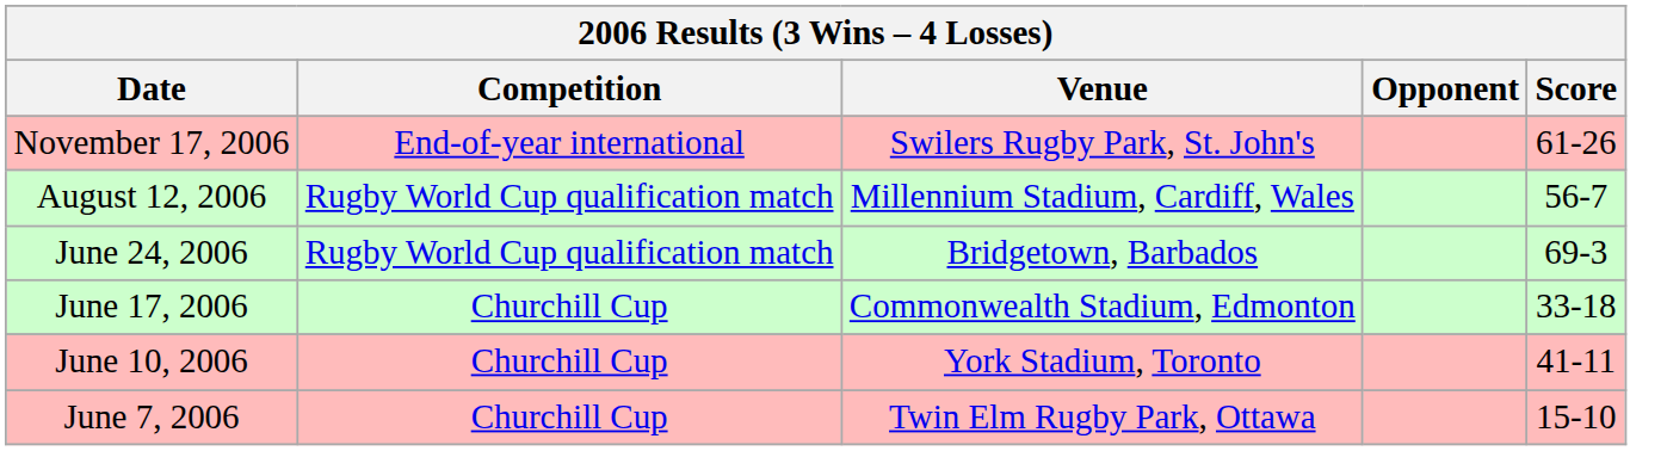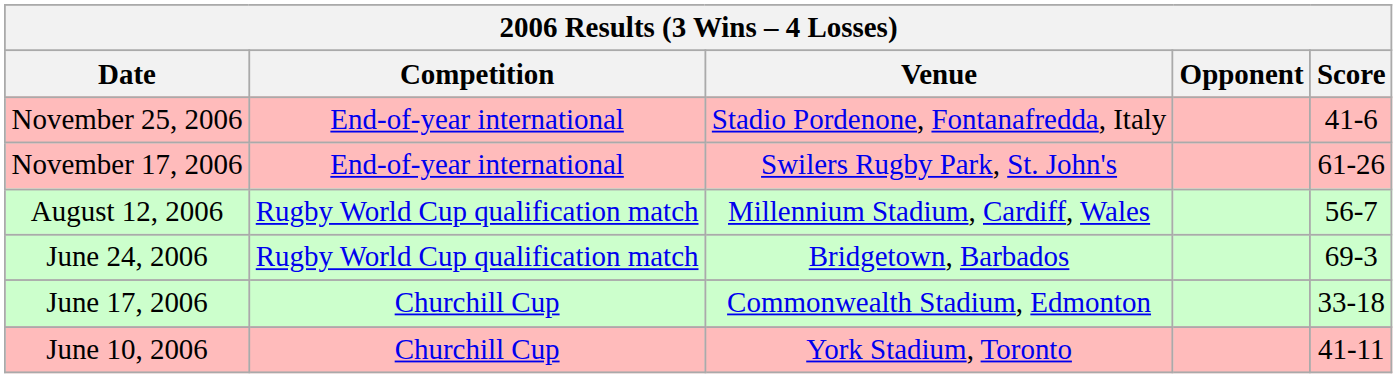+ row: November 25, 2006 | End-of-year international | Stadio Pordenone, Fontanafredda, Italy | 41-6
- row: June 7, 2006 | Churchill Cup | Twin Elm Rugby Park, Ottawa | 15-10
